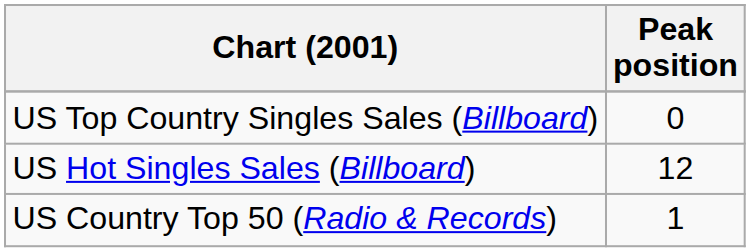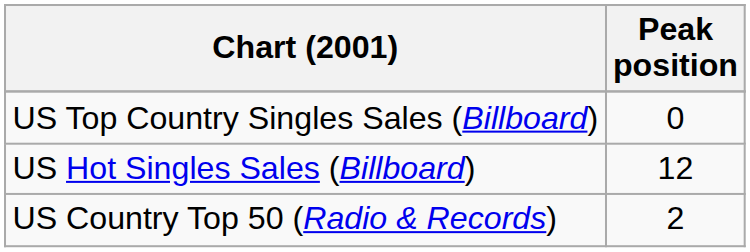US Country Top 50 (Radio & Records) | Peak position: 1 -> 2
